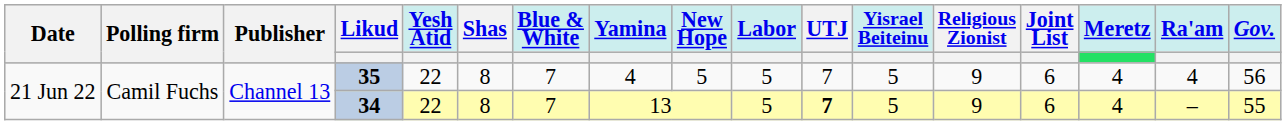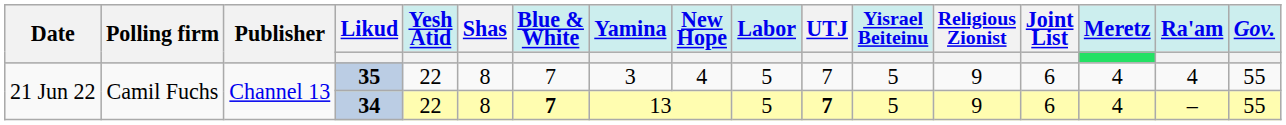35 | Yamina: 4 -> 3
35 | New Hope: 5 -> 4
35 | Gov.: 56 -> 55
34 | Blue & White: normal -> bold
